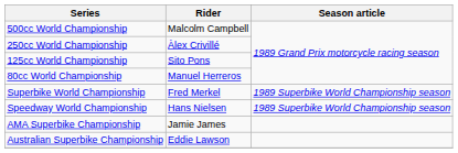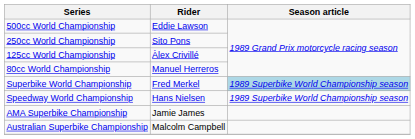500cc World Championship | Rider: Malcolm Campbell -> Eddie Lawson
250cc World Championship | Rider: Àlex Crivillé -> Sito Pons
125cc World Championship | Rider: Sito Pons -> Àlex Crivillé
Superbike World Championship | Season article: no background -> lightblue background
Australian Superbike Championship | Rider: Eddie Lawson -> Malcolm Campbell
